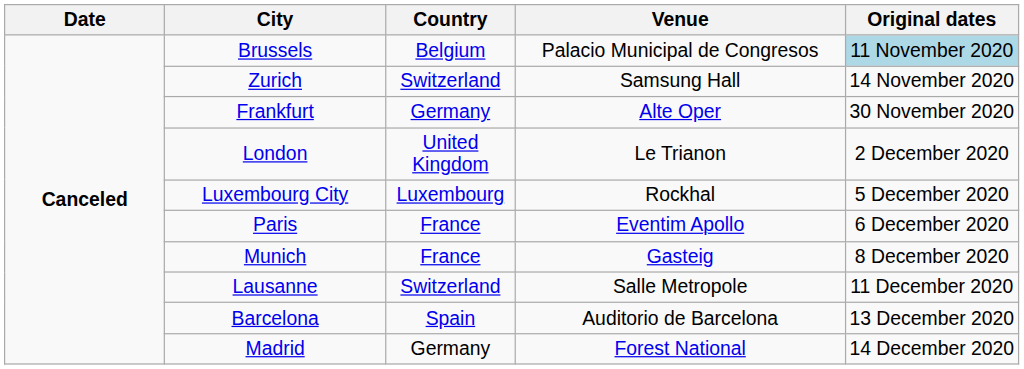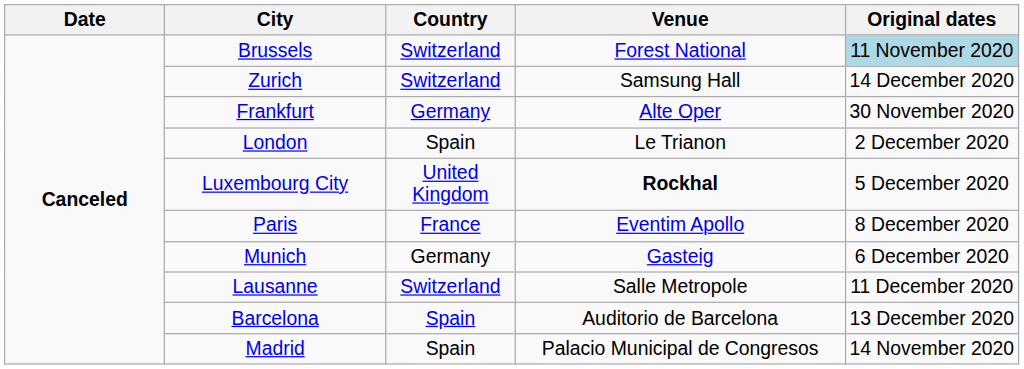Brussels | Country: Belgium -> Switzerland
Brussels | Venue: Palacio Municipal de Congresos -> Forest National
Zurich | Original dates: 14 November 2020 -> 14 December 2020
London | Country: United Kingdom -> Spain
Luxembourg City | Country: Luxembourg -> United Kingdom
Luxembourg City | Venue: normal -> bold
Paris | Original dates: 6 December 2020 -> 8 December 2020
Munich | Country: France -> Germany
Munich | Original dates: 8 December 2020 -> 6 December 2020
Madrid | Country: Germany -> Spain
Madrid | Venue: Forest National -> Palacio Municipal de Congresos
Madrid | Original dates: 14 December 2020 -> 14 November 2020
